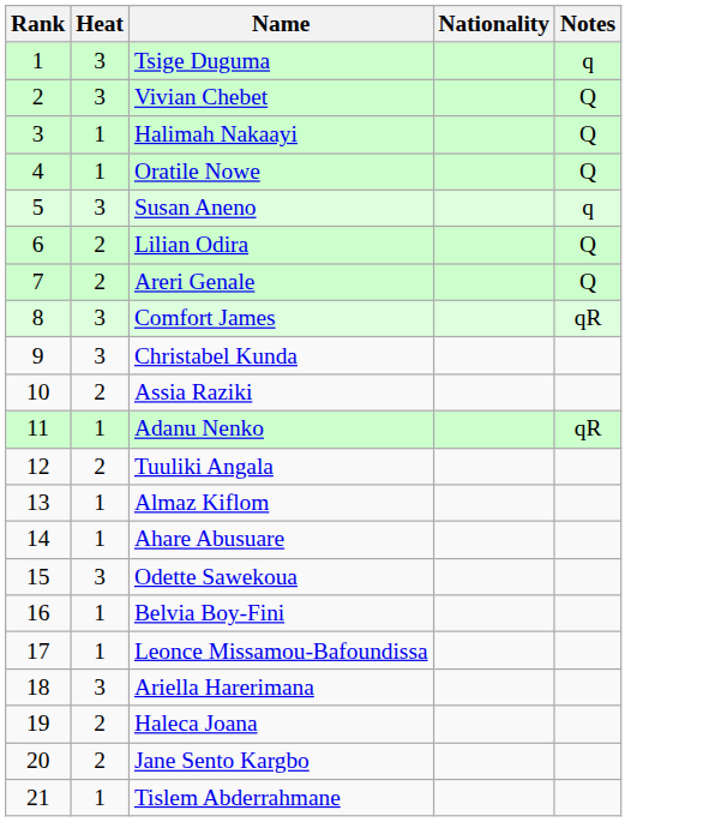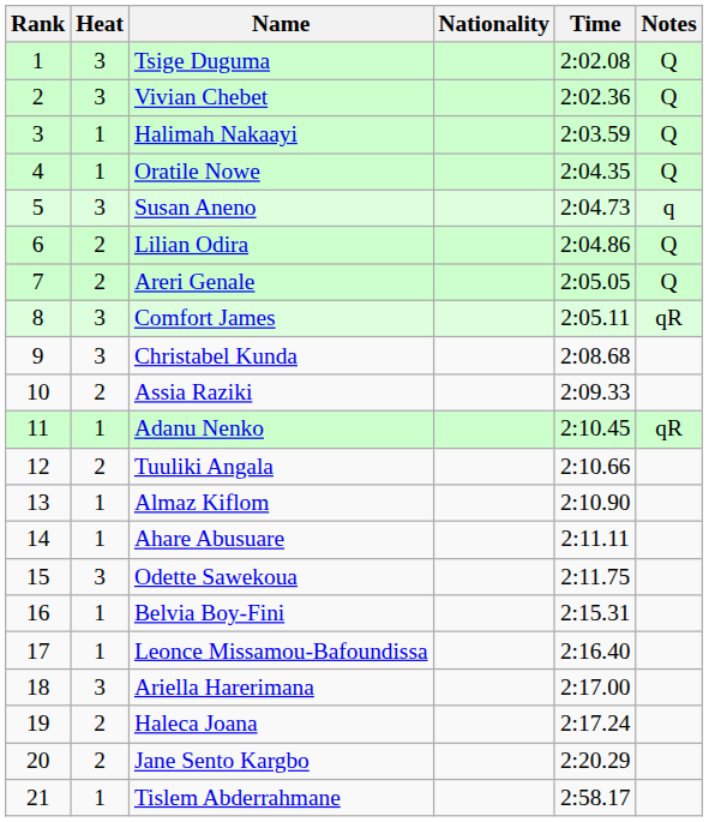+ column: Time | 2:02.08 | 2:02.36 | 2:03.59 | 2:04.35 | 2:04.73 | 2:04.86 | 2:05.05 | 2:05.11 | 2:08.68 | 2:09.33 | 2:10.45 | 2:10.66 | 2:10.90 | 2:11.11 | 2:11.75 | 2:15.31 | 2:16.40 | 2:17.00 | 2:17.24 | 2:20.29 | 2:58.17
Tsige Duguma | Notes: q -> Q
